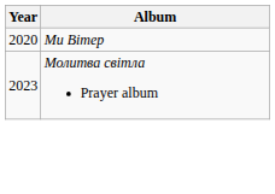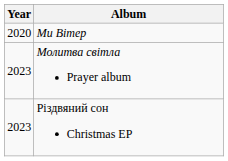+ row: 2023 | Різдвяний сон Christmas EP
